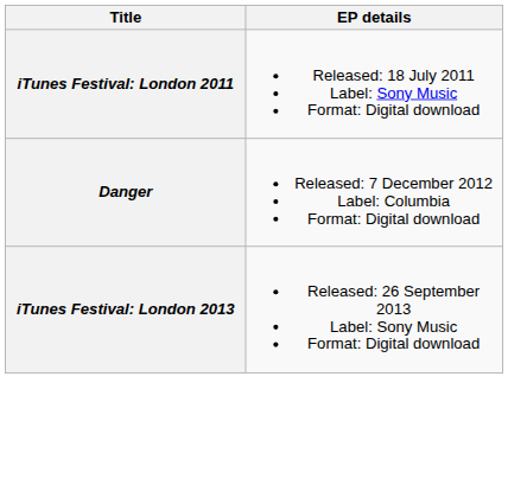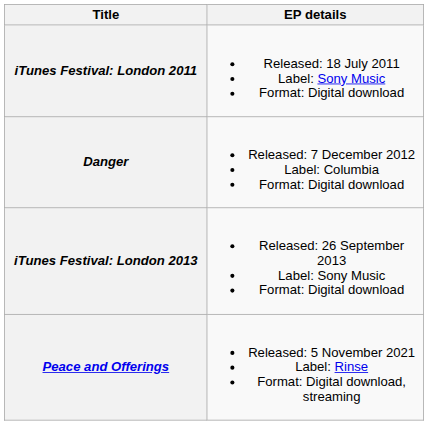+ row: Peace and Offerings | Released: 5 November 2021 Label: Rinse Format: Digital download, streaming
